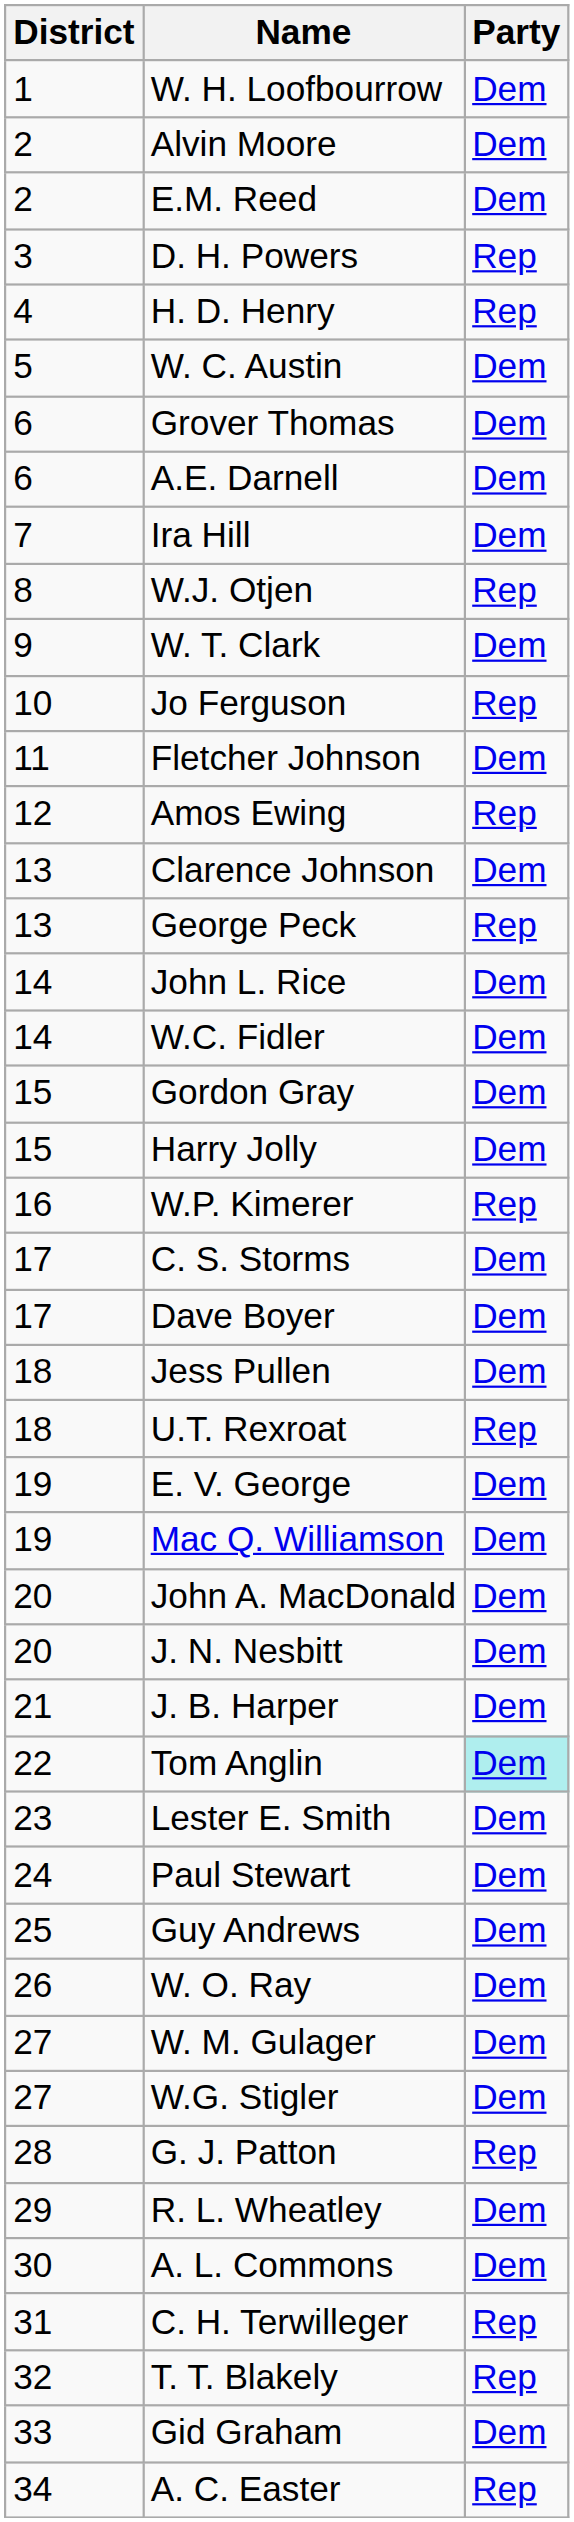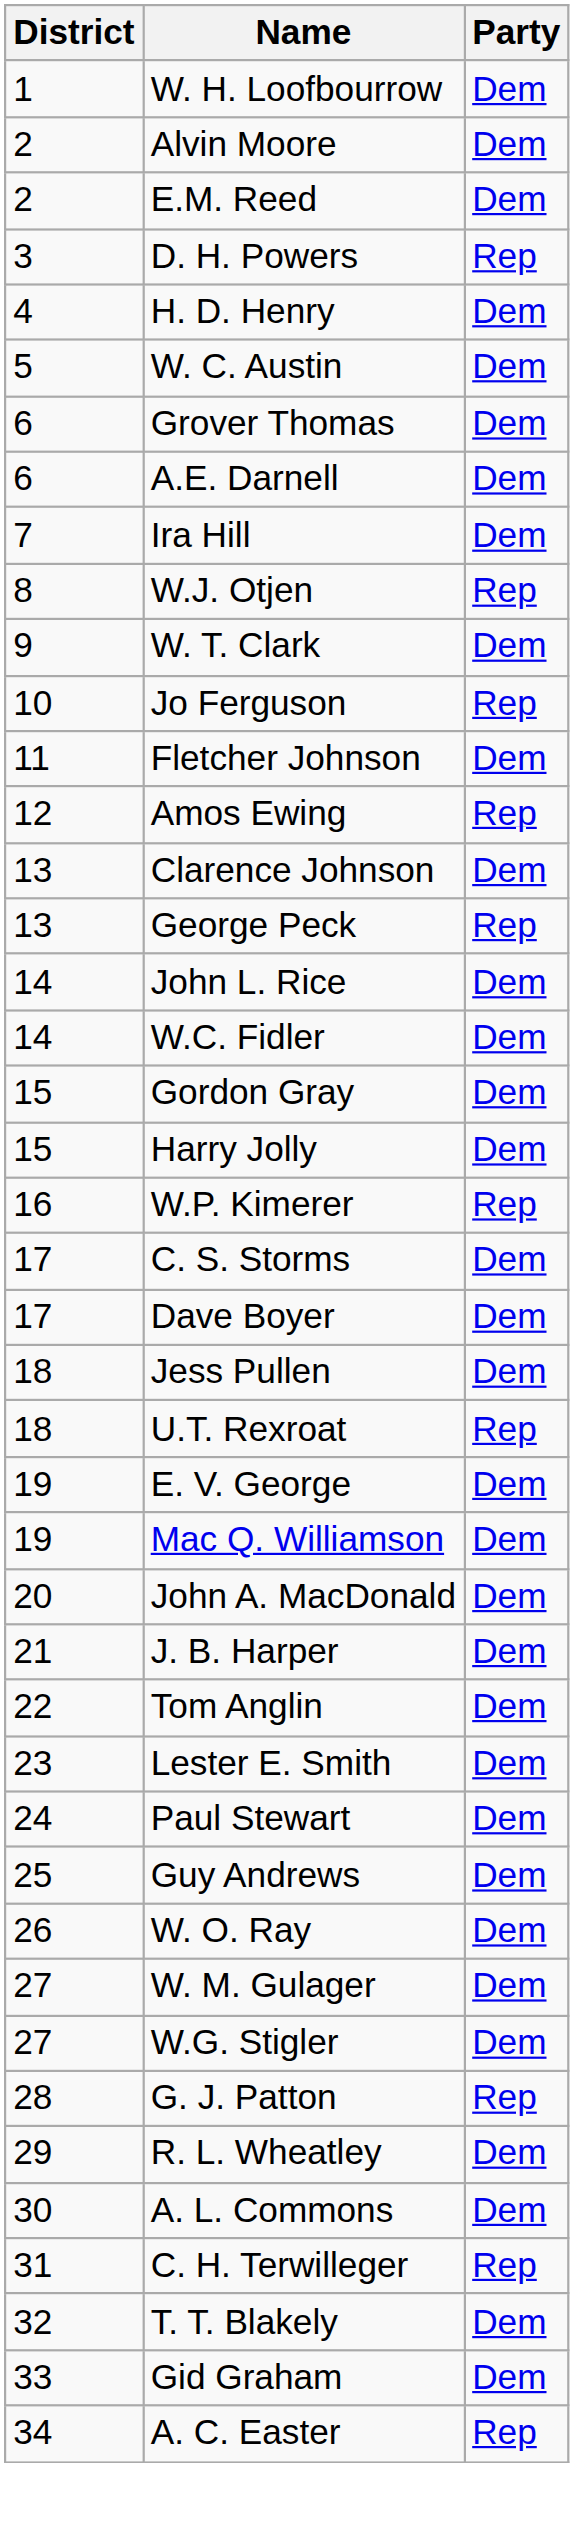H. D. Henry | Party: Rep -> Dem
- row: 20 | J. N. Nesbitt | Dem
Tom Anglin | Party: paleturquoise background -> no background
T. T. Blakely | Party: Rep -> Dem
